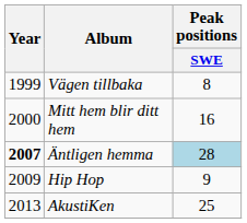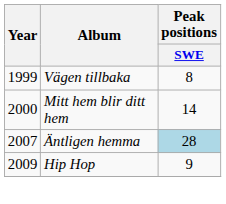Mitt hem blir ditt hem | Peak positions / SWE: 16 -> 14
Äntligen hemma | Year: bold -> normal
- row: 2013 | AkustiKen | 25
